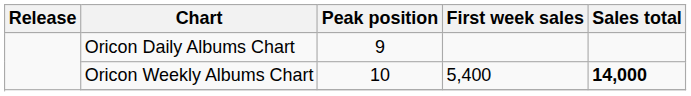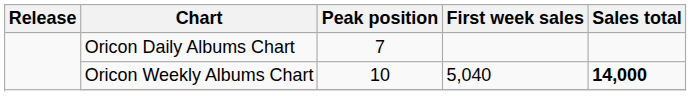Oricon Daily Albums Chart | Peak position: 9 -> 7
Oricon Weekly Albums Chart | First week sales: 5,400 -> 5,040
